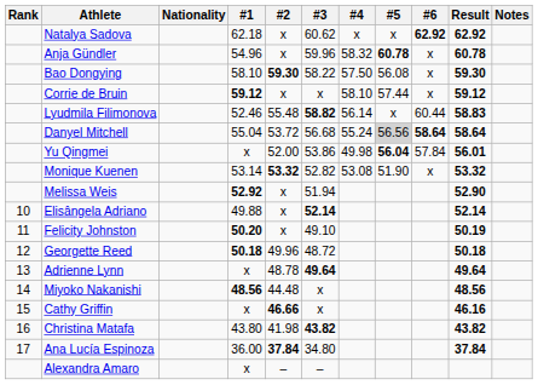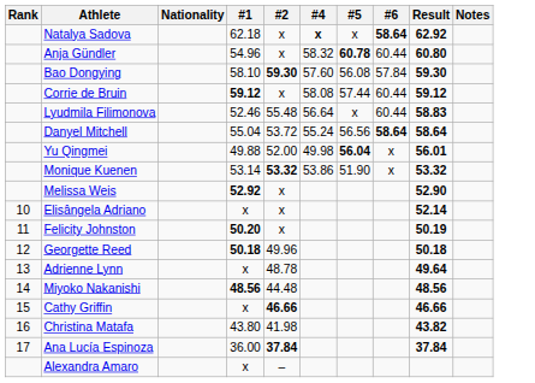- column: #3 | 60.62 | 59.96 | 58.22 | x | 58.82 | 56.68 | 53.86 | 52.82 | 51.94 | 52.14 | 49.10 | 48.72 | 49.64 | x | x | 43.82 | 34.80 | –
Natalya Sadova | #4: normal -> bold
Natalya Sadova | #6: 62.92 -> 58.64
Anja Gündler | #6: x -> 60.44
Anja Gündler | Result: 60.78 -> 60.80
Bao Dongying | #4: 57.50 -> 57.60
Bao Dongying | #6: x -> 57.84
Corrie de Bruin | #4: 58.10 -> 58.08
Corrie de Bruin | #6: x -> 60.44
Lyudmila Filimonova | #4: 56.14 -> 56.64
Danyel Mitchell | #5: lightgrey background -> no background
Yu Qingmei | #1: x -> 49.88
Yu Qingmei | #6: 57.84 -> x
Monique Kuenen | #4: 53.08 -> 53.86
Elisângela Adriano | #1: 49.88 -> x
Cathy Griffin | Result: 46.16 -> 46.66
